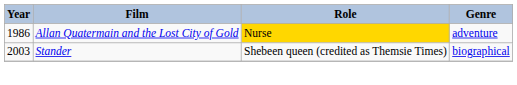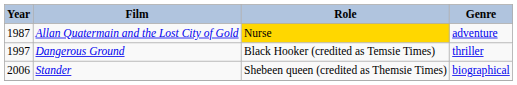Allan Quatermain and the Lost City of Gold | Year: 1986 -> 1987
+ row: 1997 | Dangerous Ground | Black Hooker (credited as Temsie Times) | thriller
Stander | Year: 2003 -> 2006
